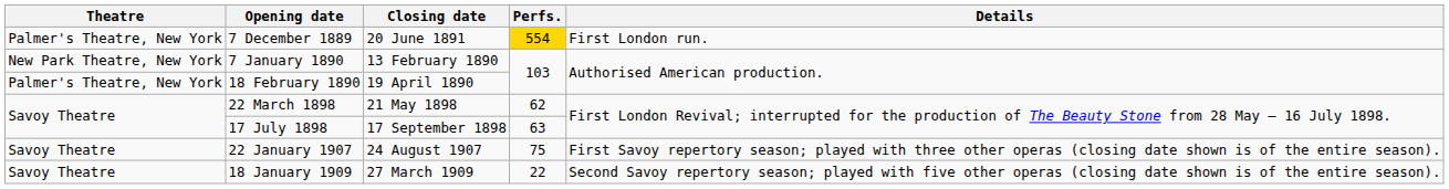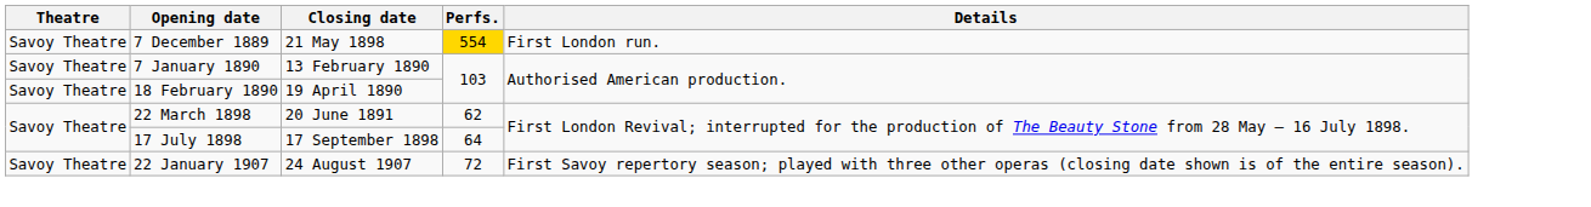7 December 1889 | Theatre: Palmer's Theatre, New York -> Savoy Theatre
7 December 1889 | Closing date: 20 June 1891 -> 21 May 1898
7 January 1890 | Theatre: New Park Theatre, New York -> Savoy Theatre
18 February 1890 | Theatre: Palmer's Theatre, New York -> Savoy Theatre
22 March 1898 | Closing date: 21 May 1898 -> 20 June 1891
17 July 1898 | Perfs.: 63 -> 64
22 January 1907 | Perfs.: 75 -> 72
- row: Savoy Theatre | 18 January 1909 | 27 March 1909 | 22 | Second Savoy repertory season; played with five other operas (closing date shown is of the entire season).
